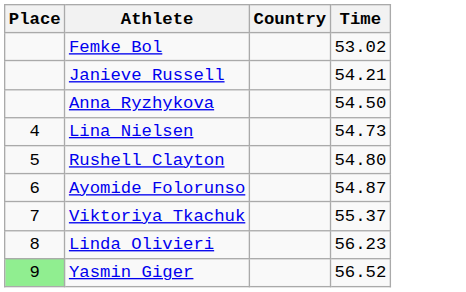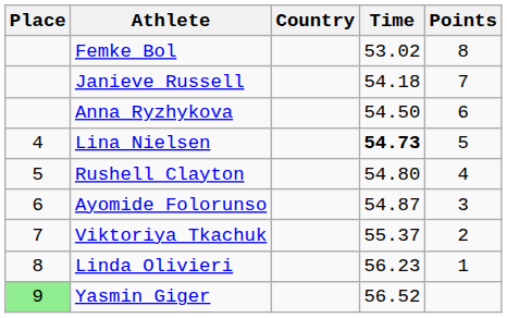+ column: Points | 8 | 7 | 6 | 5 | 4 | 3 | 2 | 1
Janieve Russell | Time: 54.21 -> 54.18
Lina Nielsen | Time: normal -> bold
